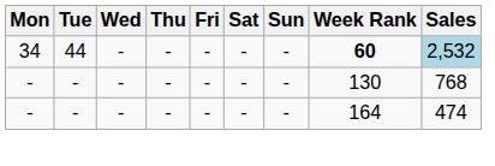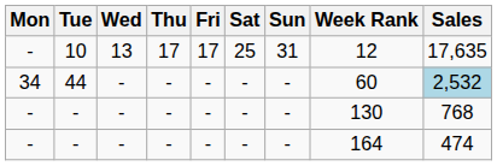+ row: - | 10 | 13 | 17 | 17 | 25 | 31 | 12 | 17,635
44 | Week Rank: bold -> normal
